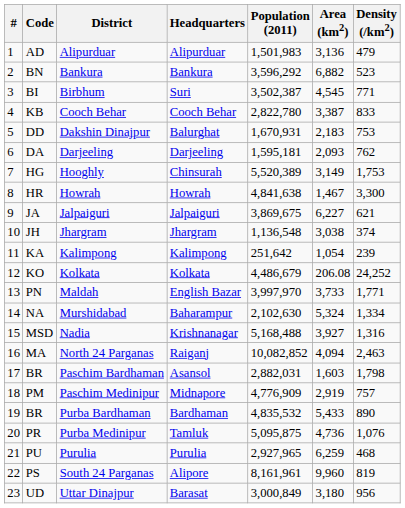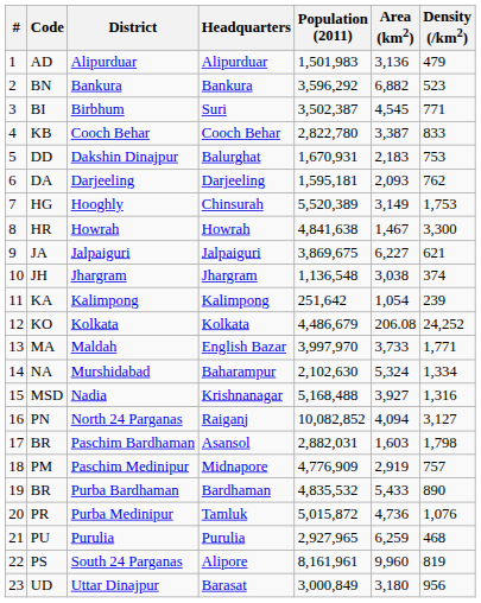Maldah | Code: PN -> MA
North 24 Parganas | Code: MA -> PN
North 24 Parganas | Density (/km2): 2,463 -> 3,127
Purba Medinipur | Population (2011): 5,095,875 -> 5,015,872
